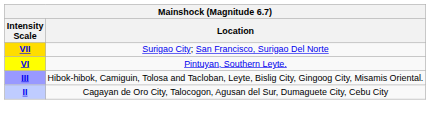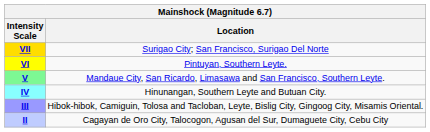+ row: V | Mandaue City, San Ricardo, Limasawa and San Francisco, Southern Leyte.
+ row: IV | Hinunangan, Southern Leyte and Butuan City.
